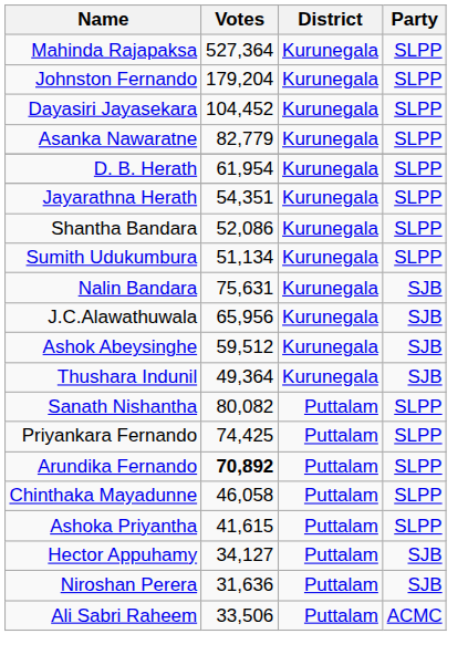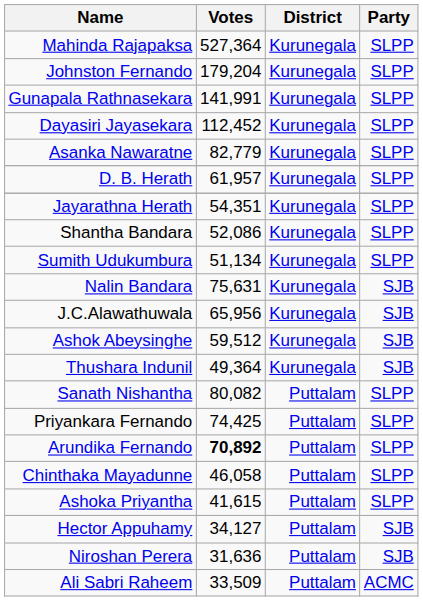+ row: Gunapala Rathnasekara | 141,991 | Kurunegala | SLPP
Dayasiri Jayasekara | Votes: 104,452 -> 112,452
D. B. Herath | Votes: 61,954 -> 61,957
Ali Sabri Raheem | Votes: 33,506 -> 33,509
